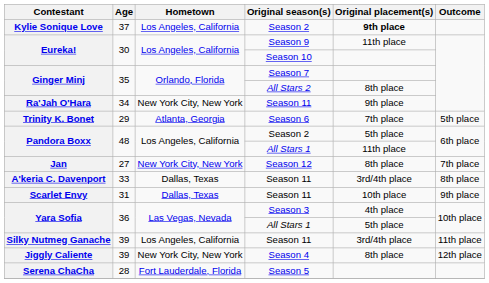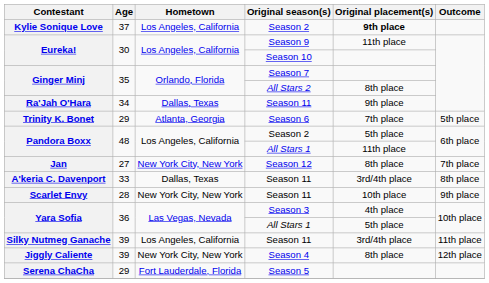Ra'Jah O'Hara | Hometown: New York City, New York -> Dallas, Texas
Scarlet Envy | Age: 31 -> 28
Scarlet Envy | Hometown: Dallas, Texas -> New York City, New York
Serena ChaCha | Age: 28 -> 29
